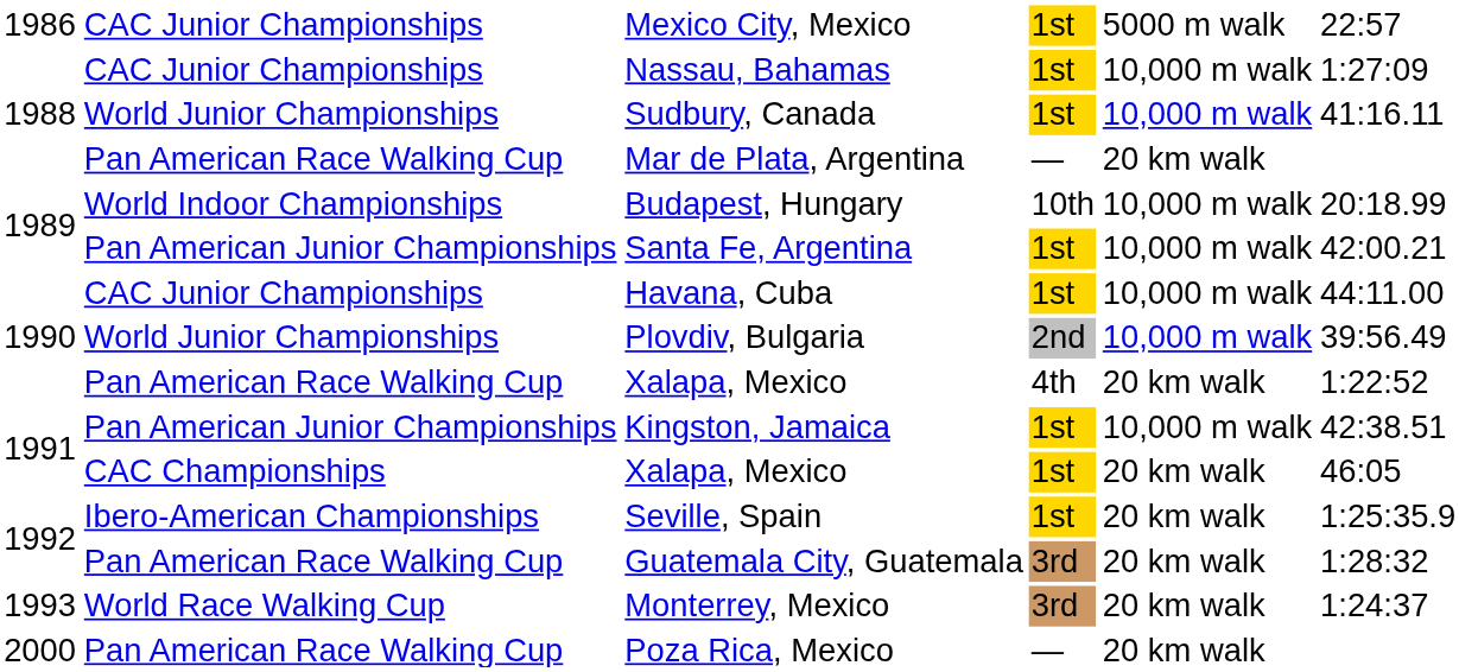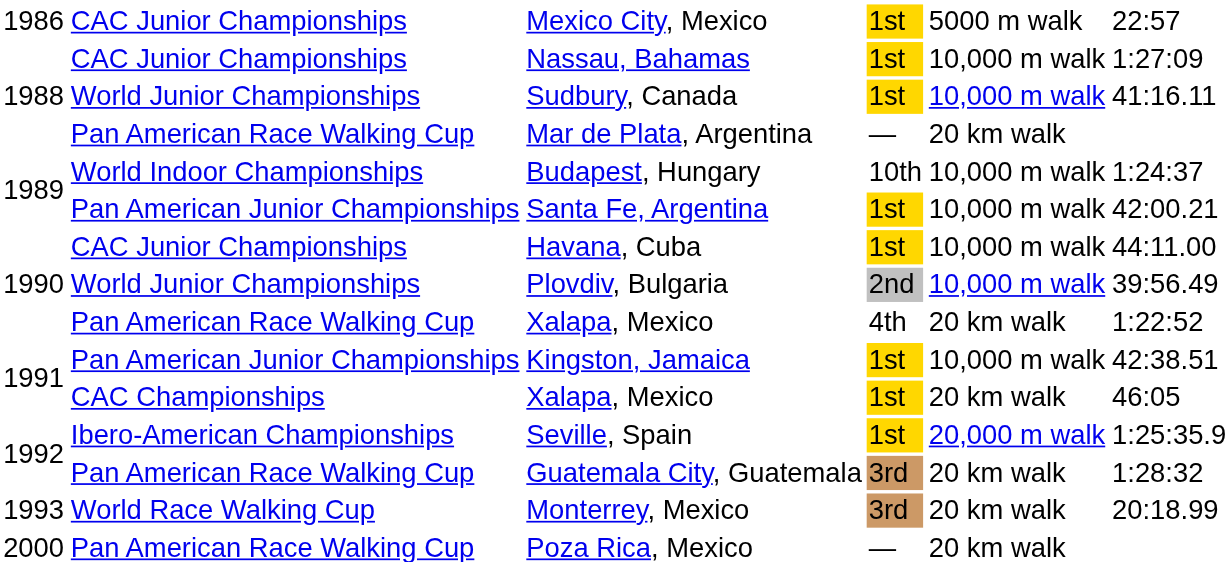Budapest, Hungary | column 6: 20:18.99 -> 1:24:37
Seville, Spain | column 5: 20 km walk -> 20,000 m walk
Monterrey, Mexico | column 6: 1:24:37 -> 20:18.99
